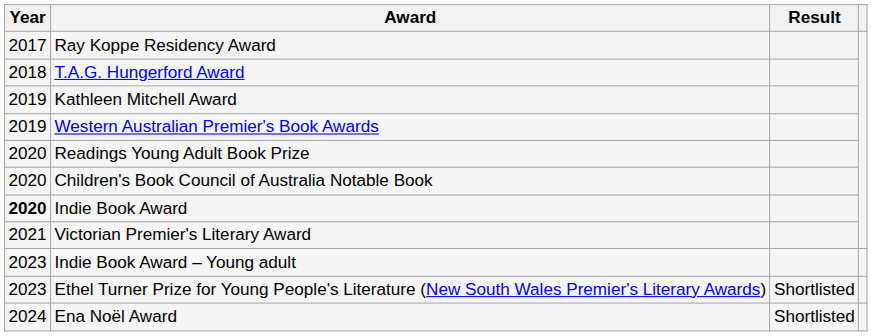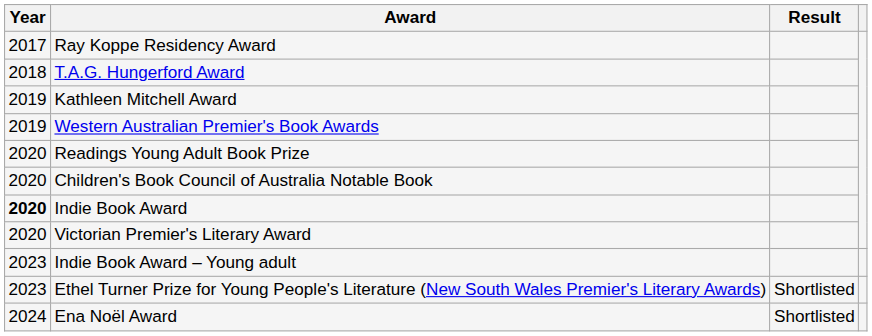Victorian Premier's Literary Award | Year: 2021 -> 2020
